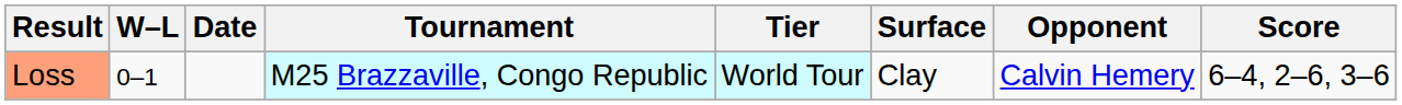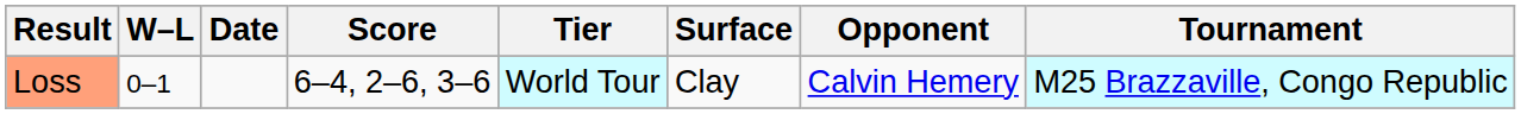columns swapped: Tournament <-> Score
